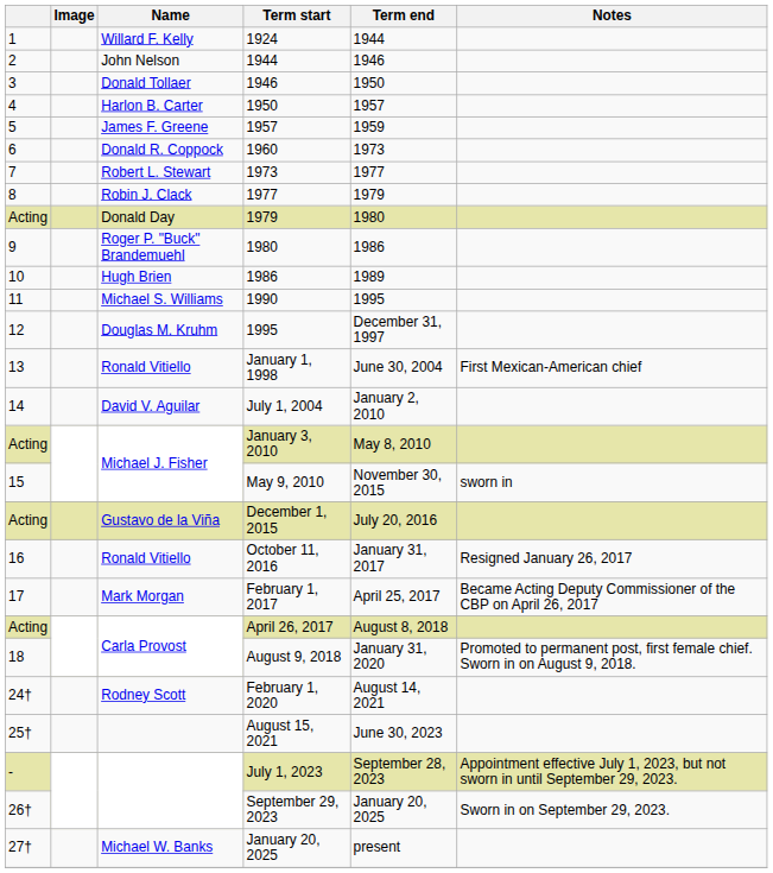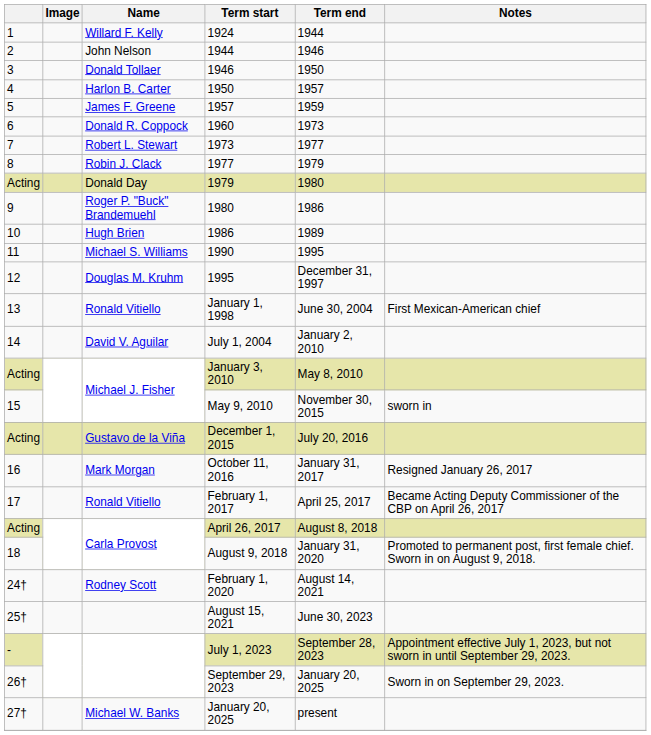October 11, 2016 | Name: Ronald Vitiello -> Mark Morgan
February 1, 2017 | Name: Mark Morgan -> Ronald Vitiello
